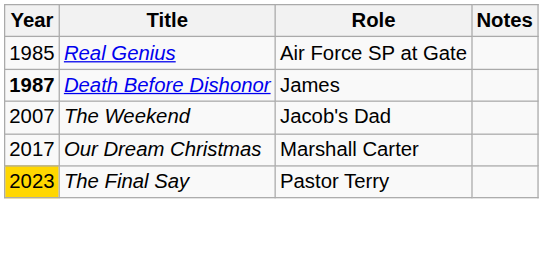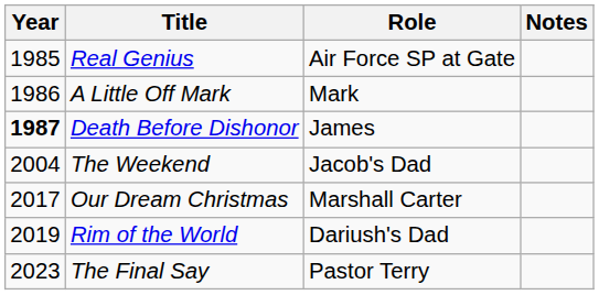+ row: 1986 | A Little Off Mark | Mark
The Weekend | Year: 2007 -> 2004
+ row: 2019 | Rim of the World | Dariush's Dad
The Final Say | Year: gold background -> no background
